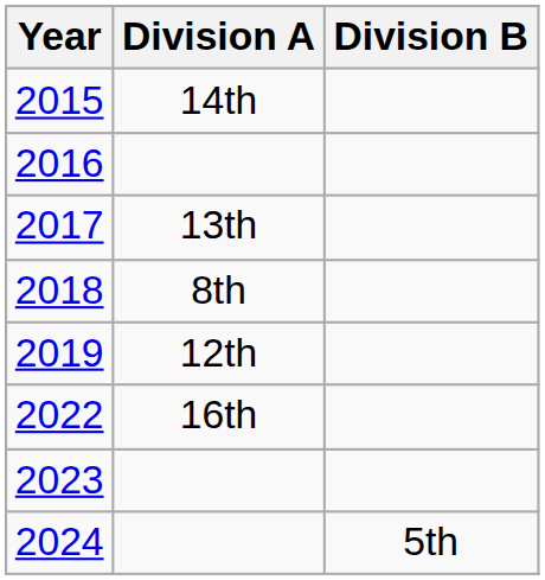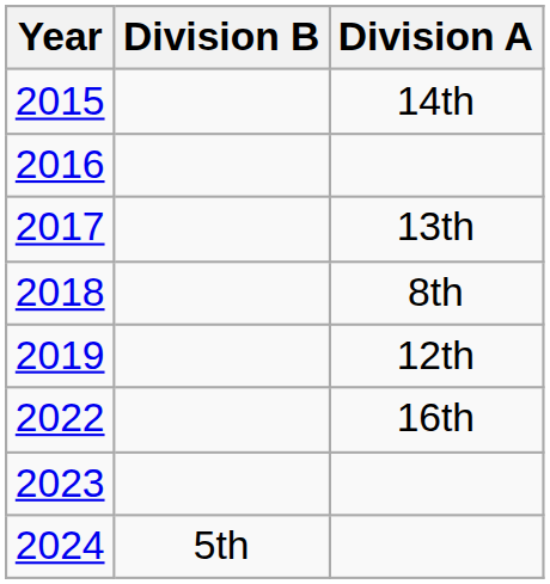columns swapped: Division A <-> Division B
